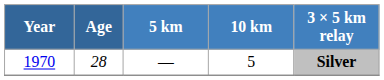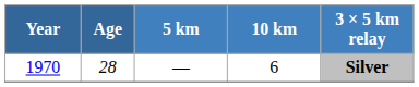1970 | 10 km: 5 -> 6
